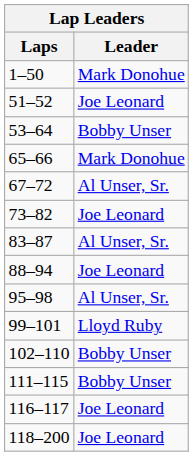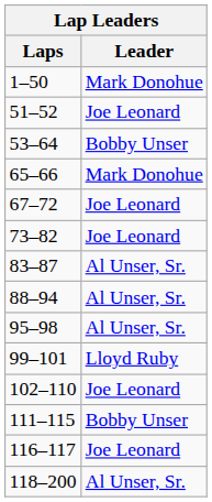67–72 | Leader: Al Unser, Sr. -> Joe Leonard
88–94 | Leader: Joe Leonard -> Al Unser, Sr.
102–110 | Leader: Bobby Unser -> Joe Leonard
118–200 | Leader: Joe Leonard -> Al Unser, Sr.
